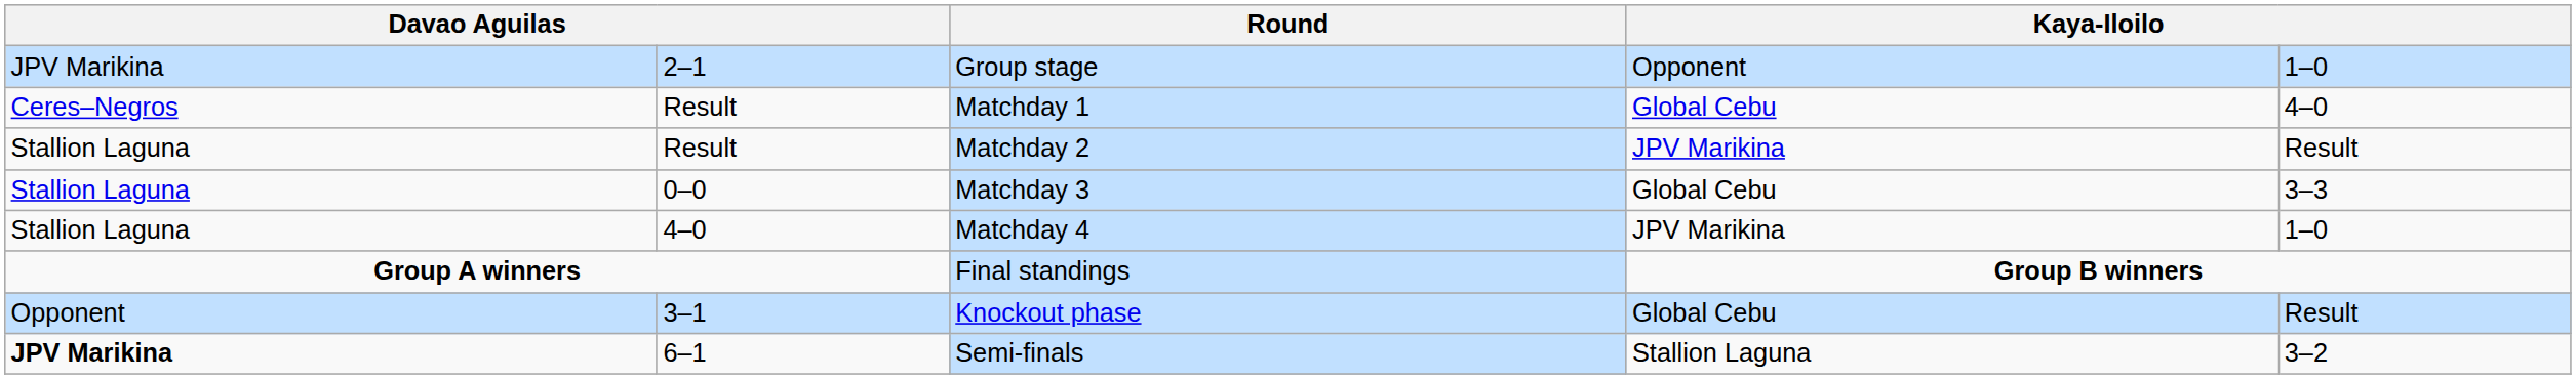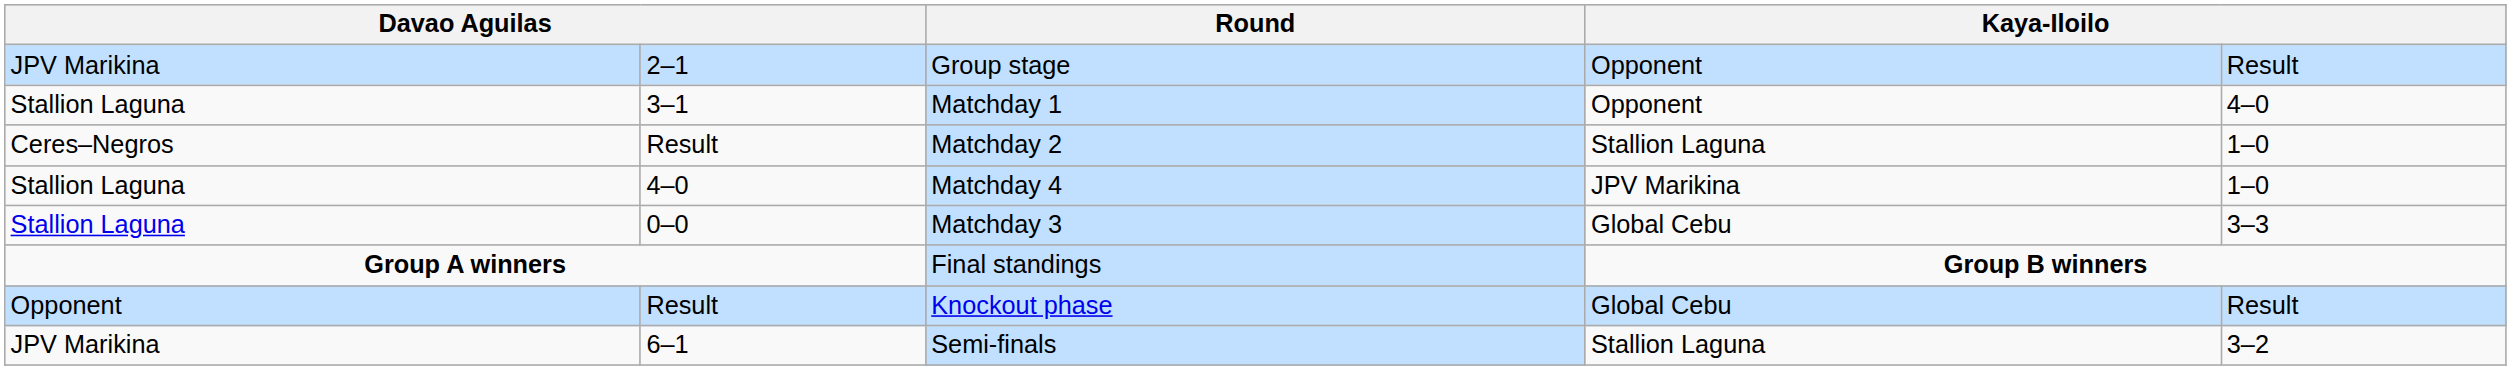Group stage | column 5: 1–0 -> Result
Matchday 1 | column 1: Ceres–Negros -> Stallion Laguna
Matchday 1 | column 2: Result -> 3–1
Matchday 1 | column 4: Global Cebu -> Opponent
Matchday 2 | column 1: Stallion Laguna -> Ceres–Negros
Matchday 2 | column 4: JPV Marikina -> Stallion Laguna
Matchday 2 | column 5: Result -> 1–0
rows swapped: Matchday 3 <-> Matchday 4
Knockout phase | column 2: 3–1 -> Result
Semi-finals | column 1: bold -> normal
